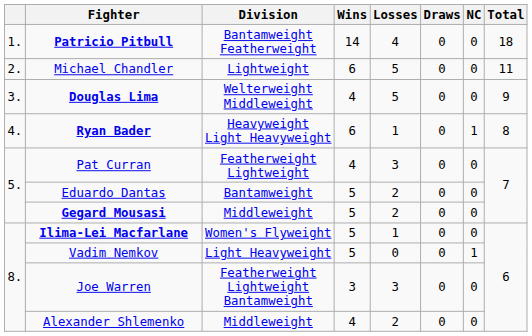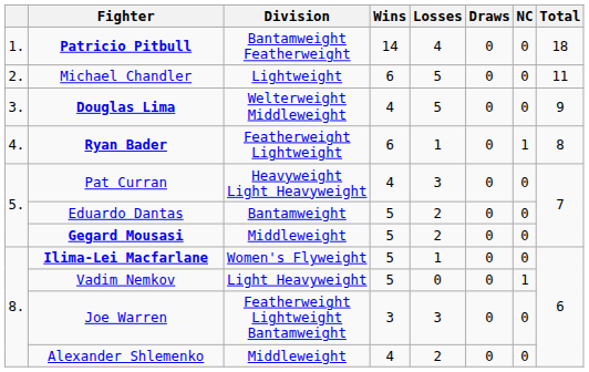Ryan Bader | Division: Heavyweight Light Heavyweight -> Featherweight Lightweight
Pat Curran | Division: Featherweight Lightweight -> Heavyweight Light Heavyweight
